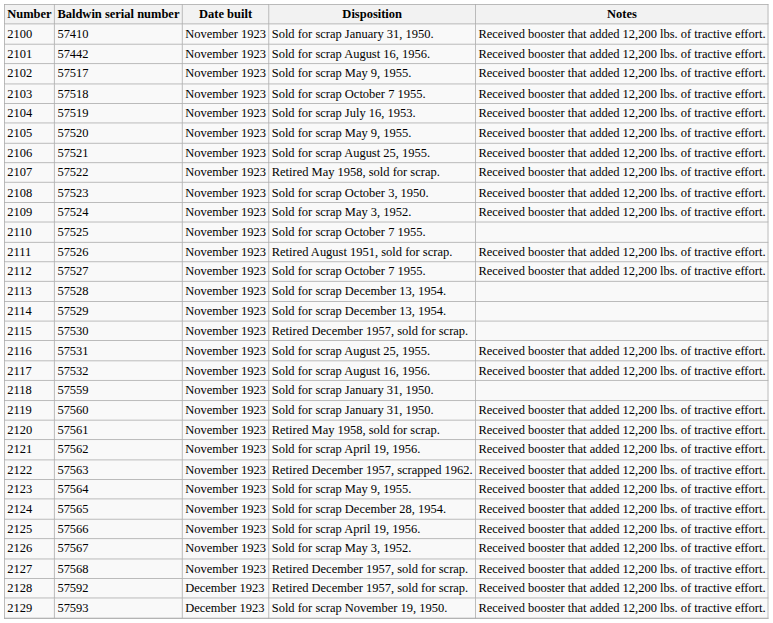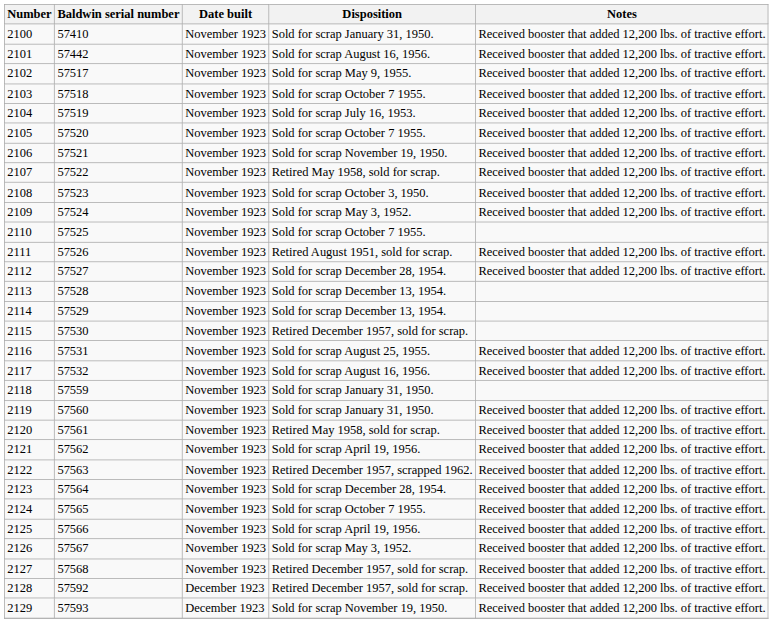2105 | Disposition: Sold for scrap May 9, 1955. -> Sold for scrap October 7 1955.
2106 | Disposition: Sold for scrap August 25, 1955. -> Sold for scrap November 19, 1950.
2112 | Disposition: Sold for scrap October 7 1955. -> Sold for scrap December 28, 1954.
2123 | Disposition: Sold for scrap May 9, 1955. -> Sold for scrap December 28, 1954.
2124 | Disposition: Sold for scrap December 28, 1954. -> Sold for scrap October 7 1955.
